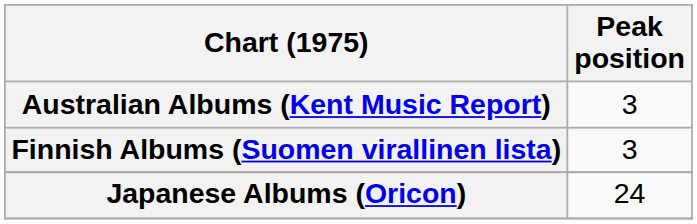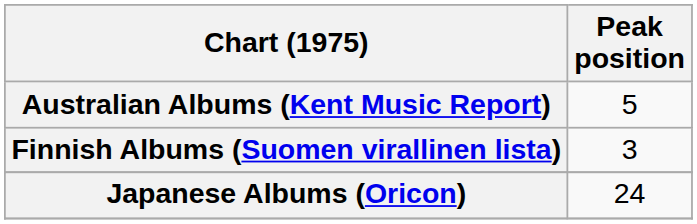Australian Albums (Kent Music Report) | Peak position: 3 -> 5
